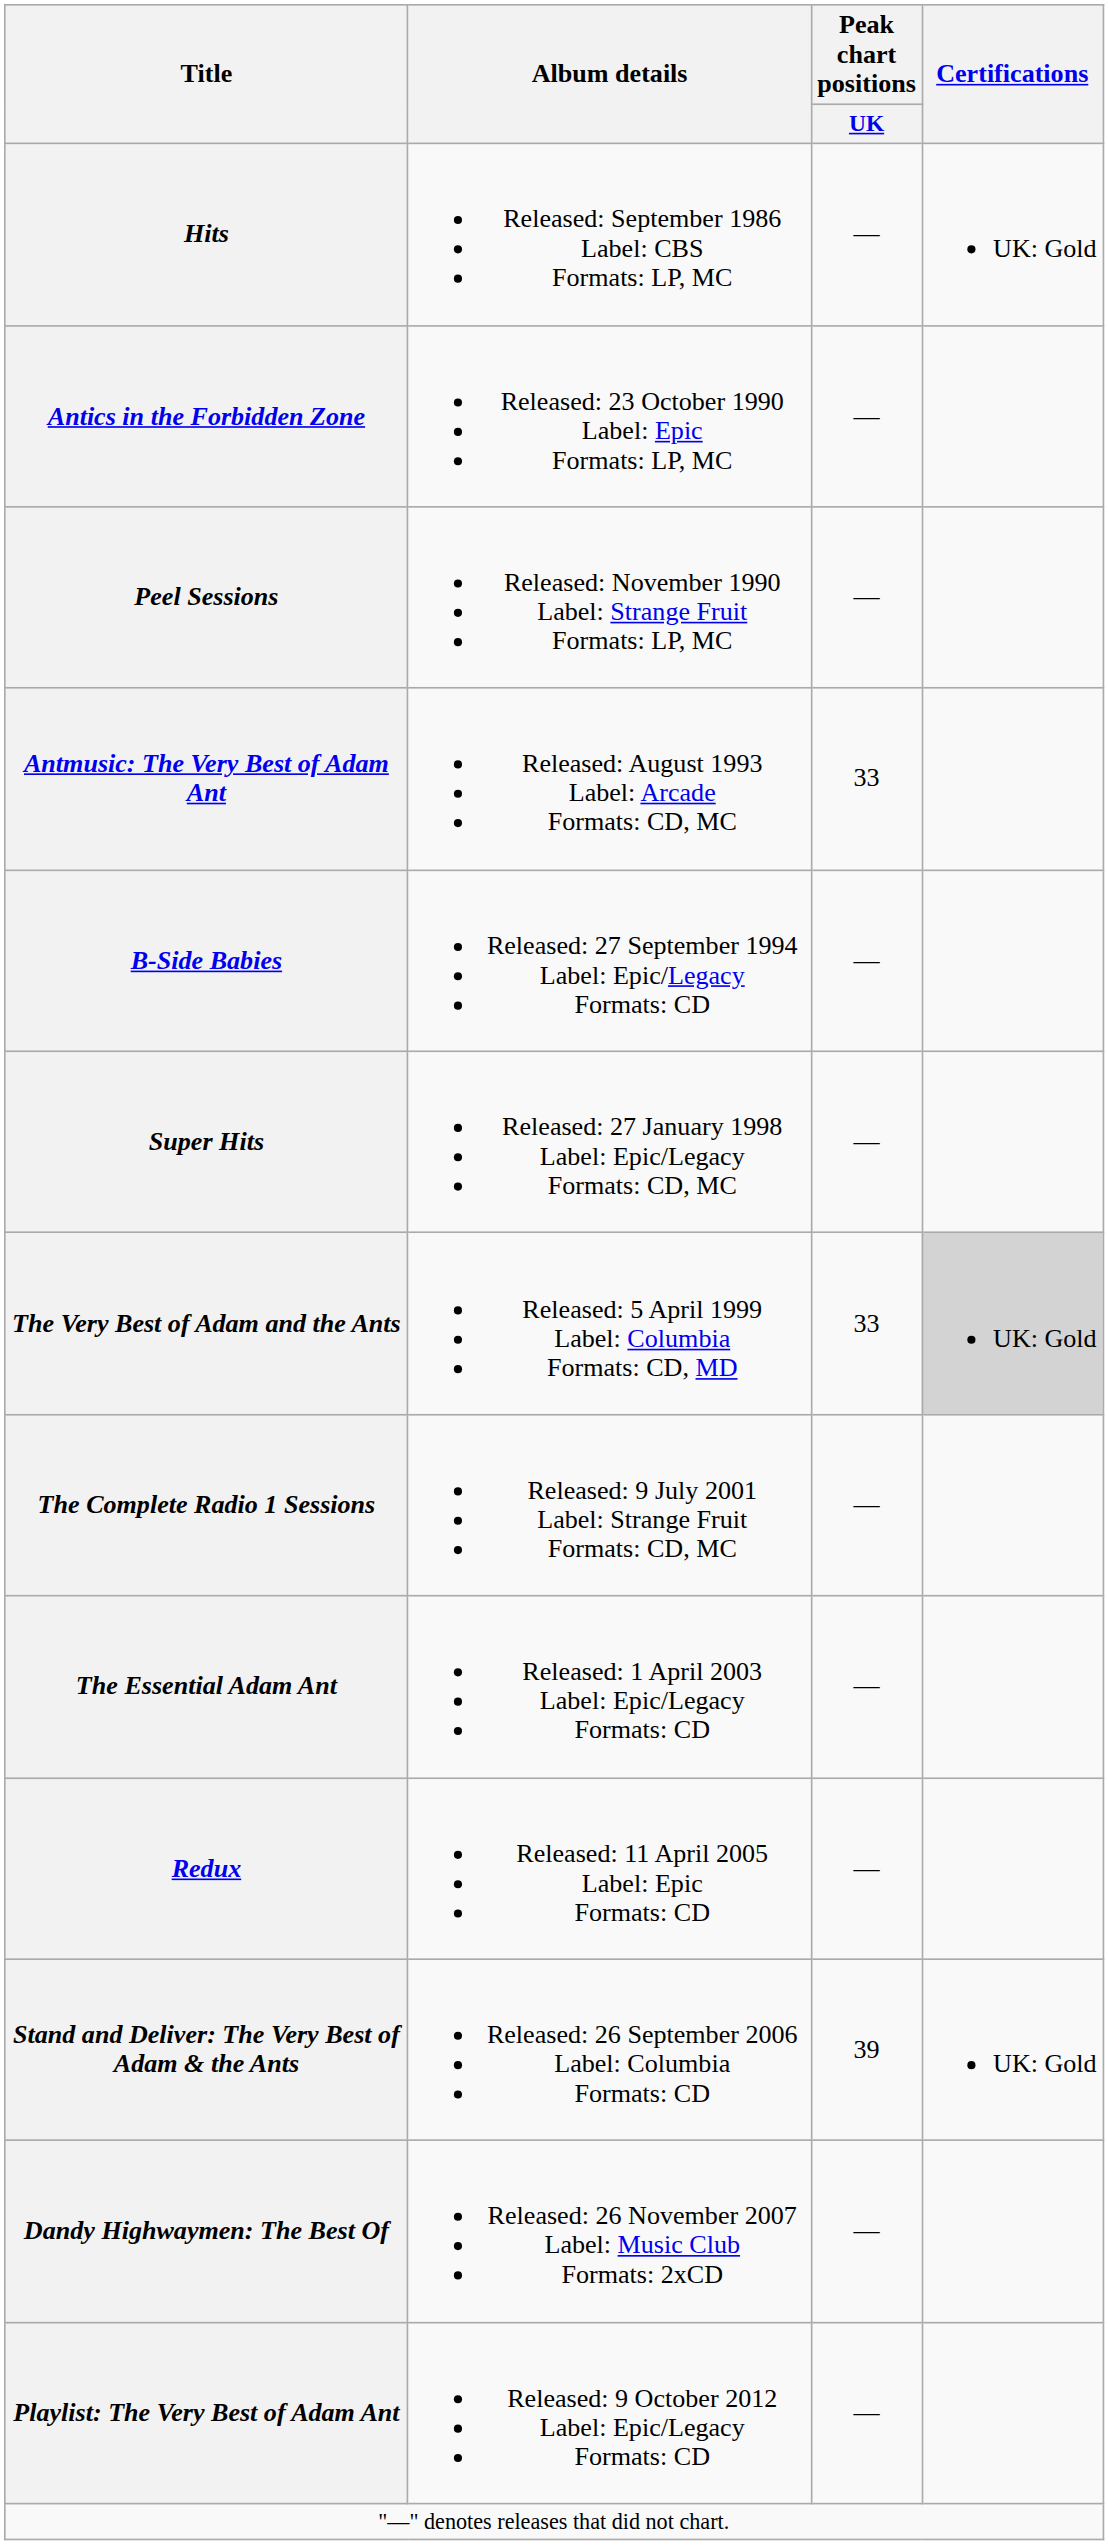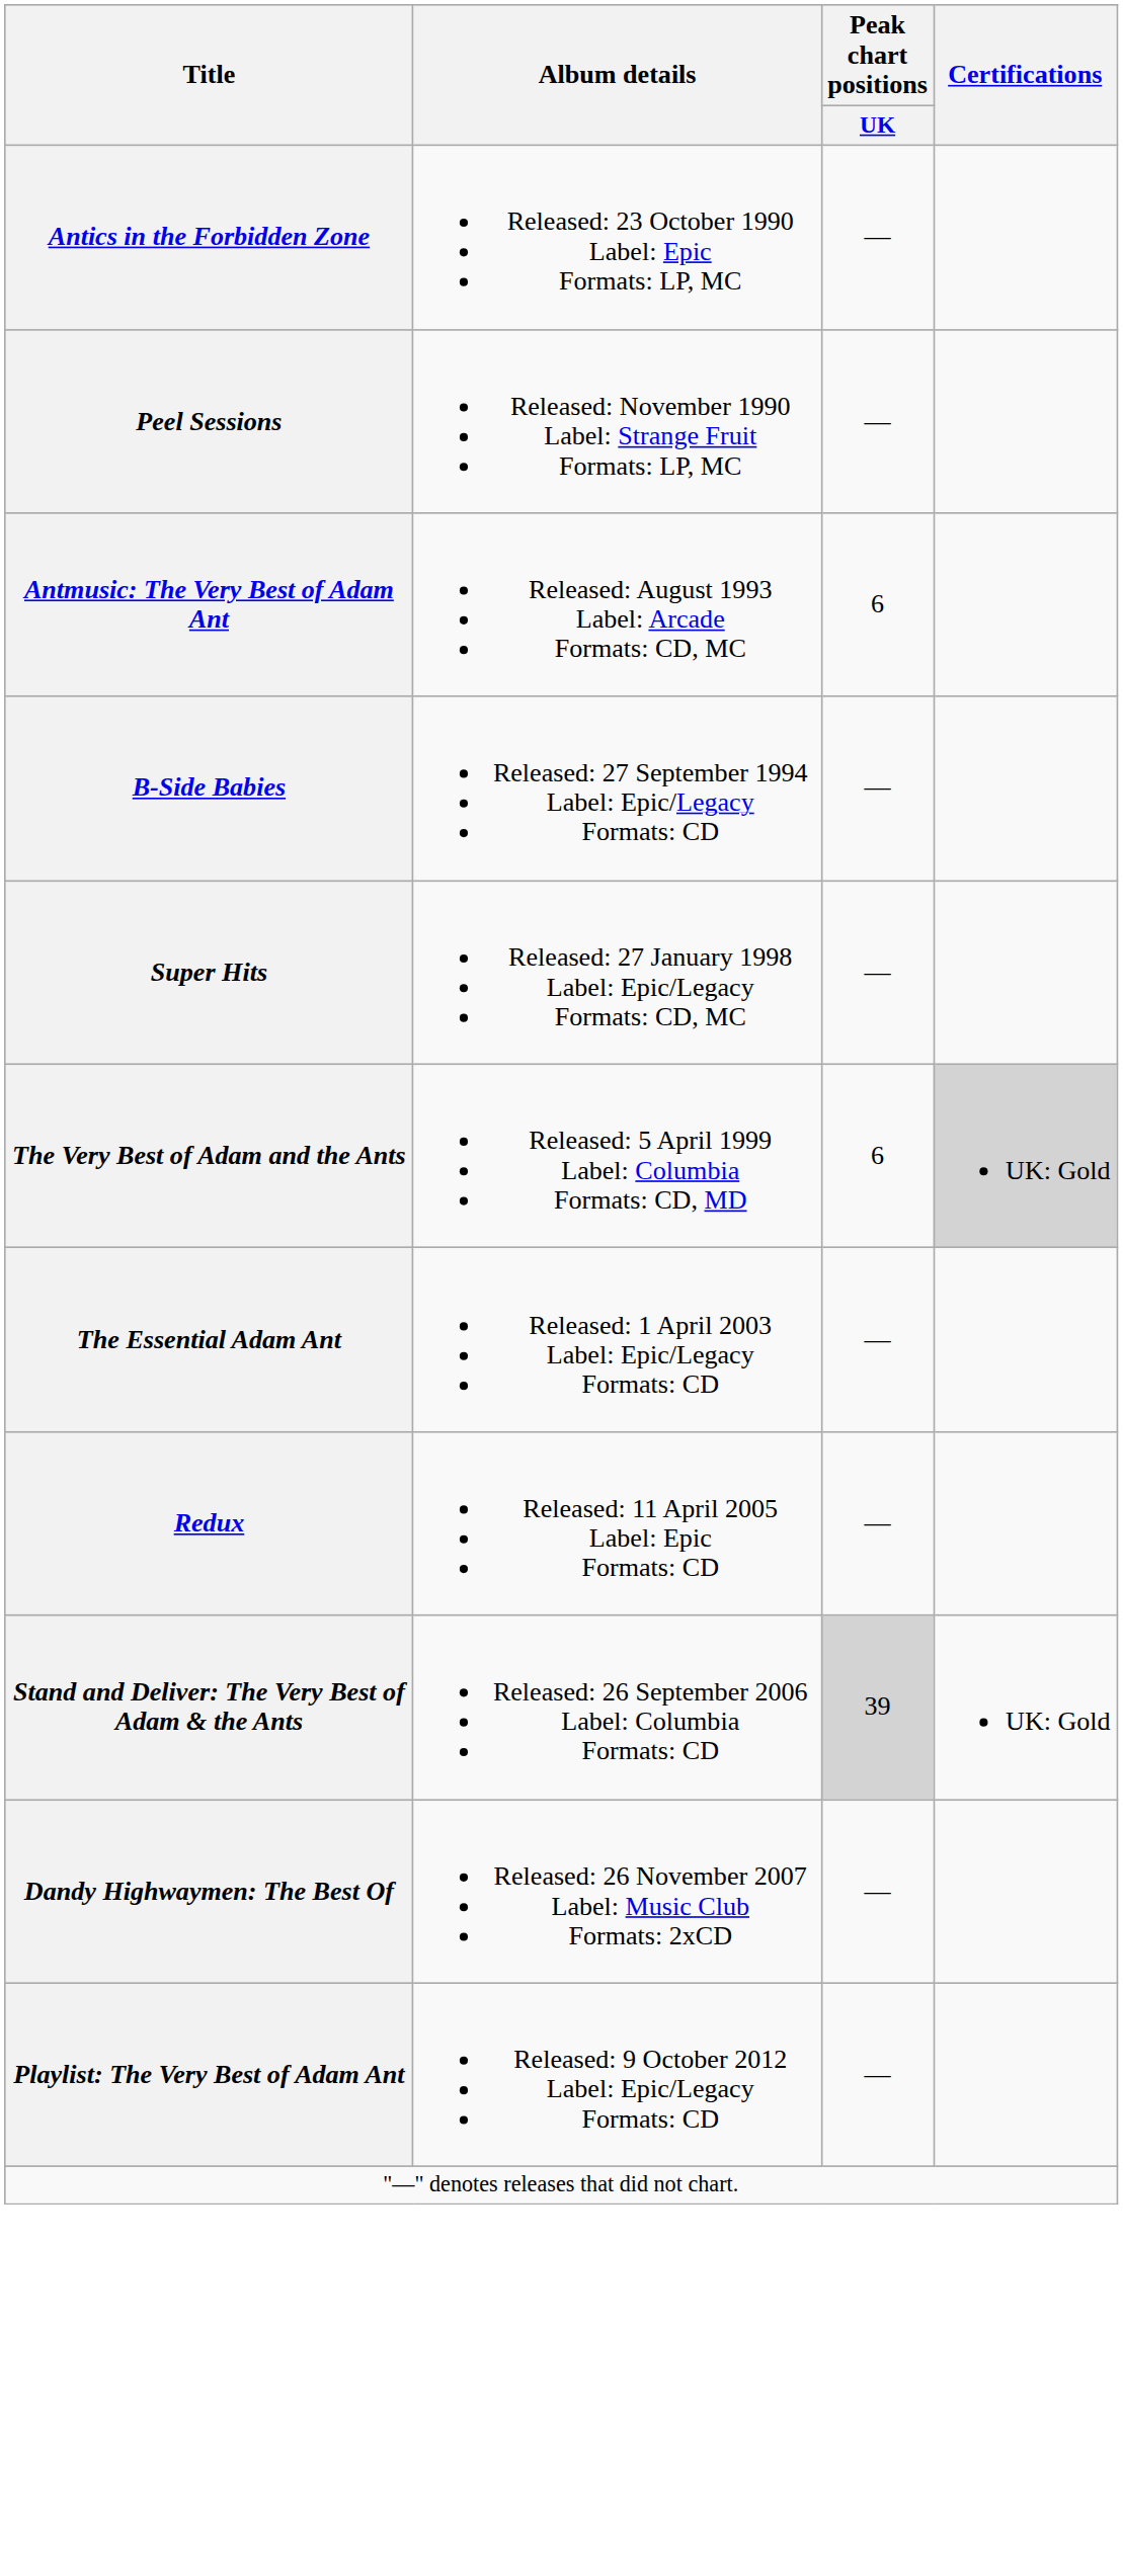- row: Hits | Released: September 1986 Label: CBS Formats: LP, MC | — | UK: Gold
Antmusic: The Very Best of Adam Ant | Peak chart positions / UK: 33 -> 6
The Very Best of Adam and the Ants | Peak chart positions / UK: 33 -> 6
- row: The Complete Radio 1 Sessions | Released: 9 July 2001 Label: Strange Fruit Formats: CD, MC | —
Stand and Deliver: The Very Best of Adam & the Ants | Peak chart positions / UK: no background -> lightgrey background
